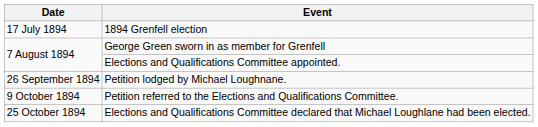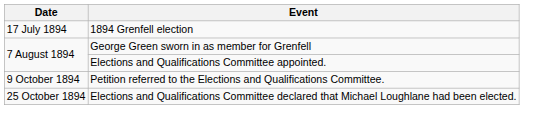- row: 26 September 1894 | Petition lodged by Michael Loughnane.
